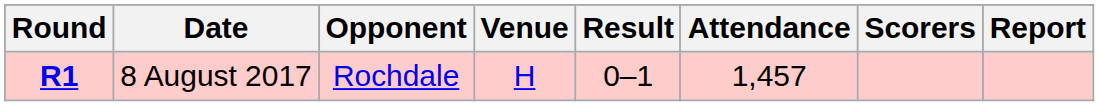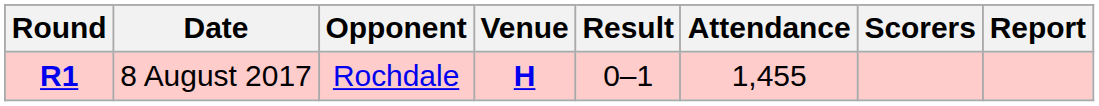8 August 2017 | Venue: normal -> bold
8 August 2017 | Attendance: 1,457 -> 1,455
